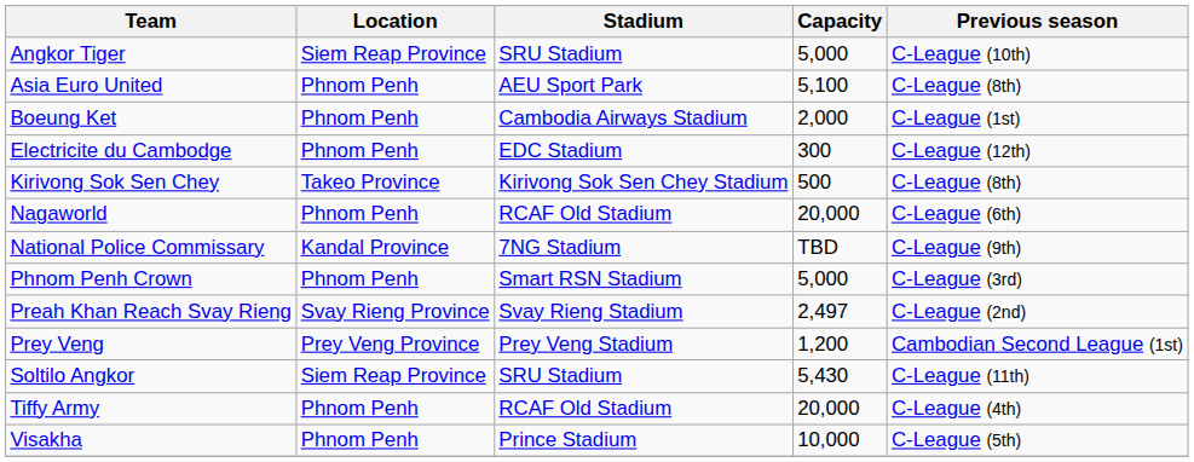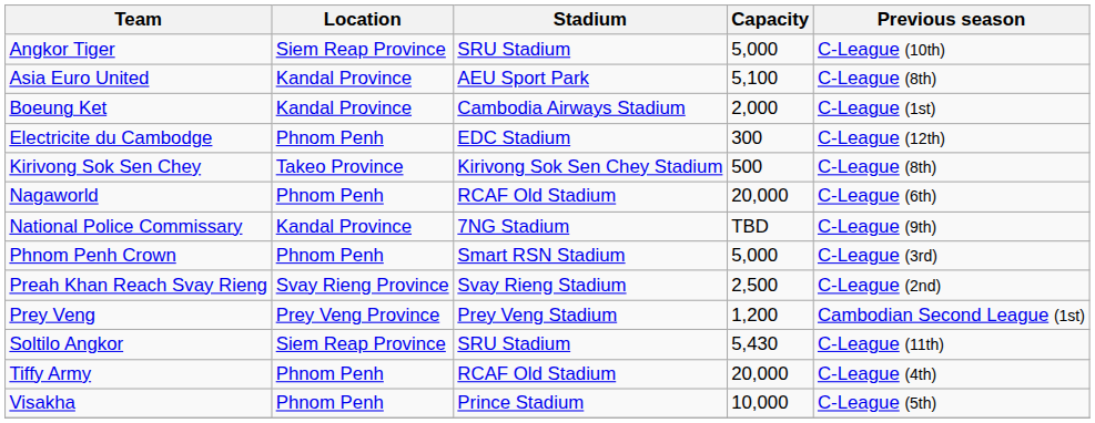Asia Euro United | Location: Phnom Penh -> Kandal Province
Boeung Ket | Location: Phnom Penh -> Kandal Province
Preah Khan Reach Svay Rieng | Capacity: 2,497 -> 2,500
